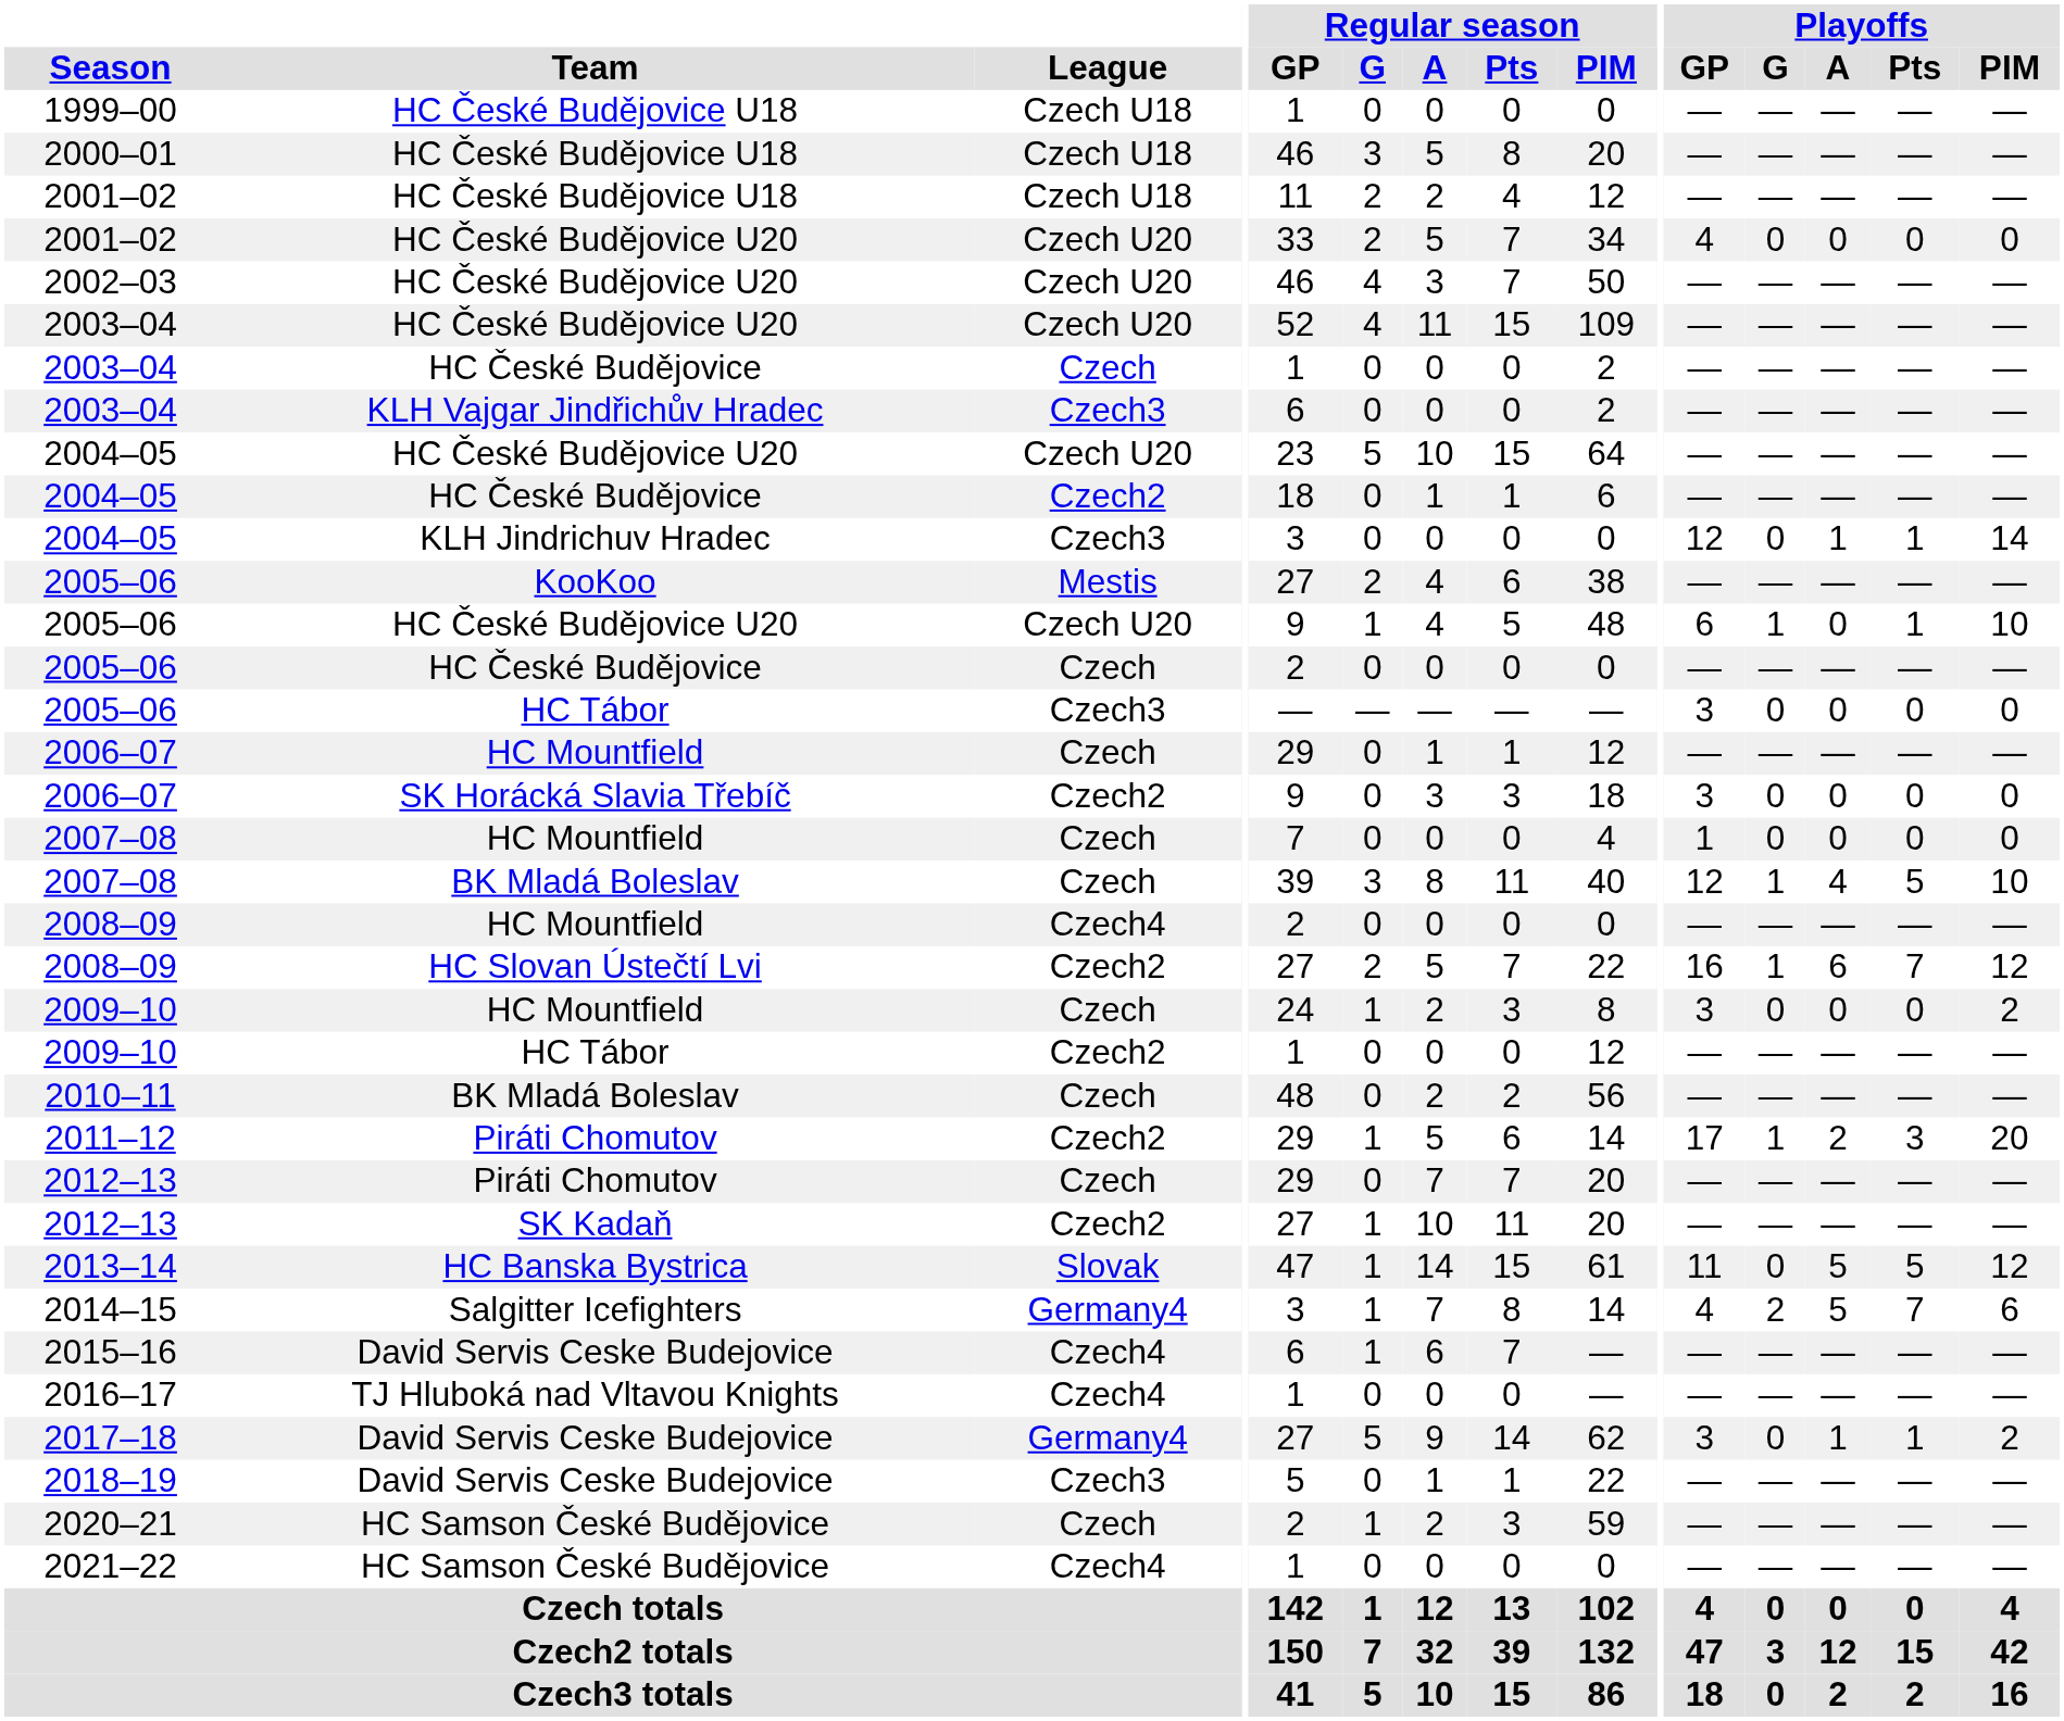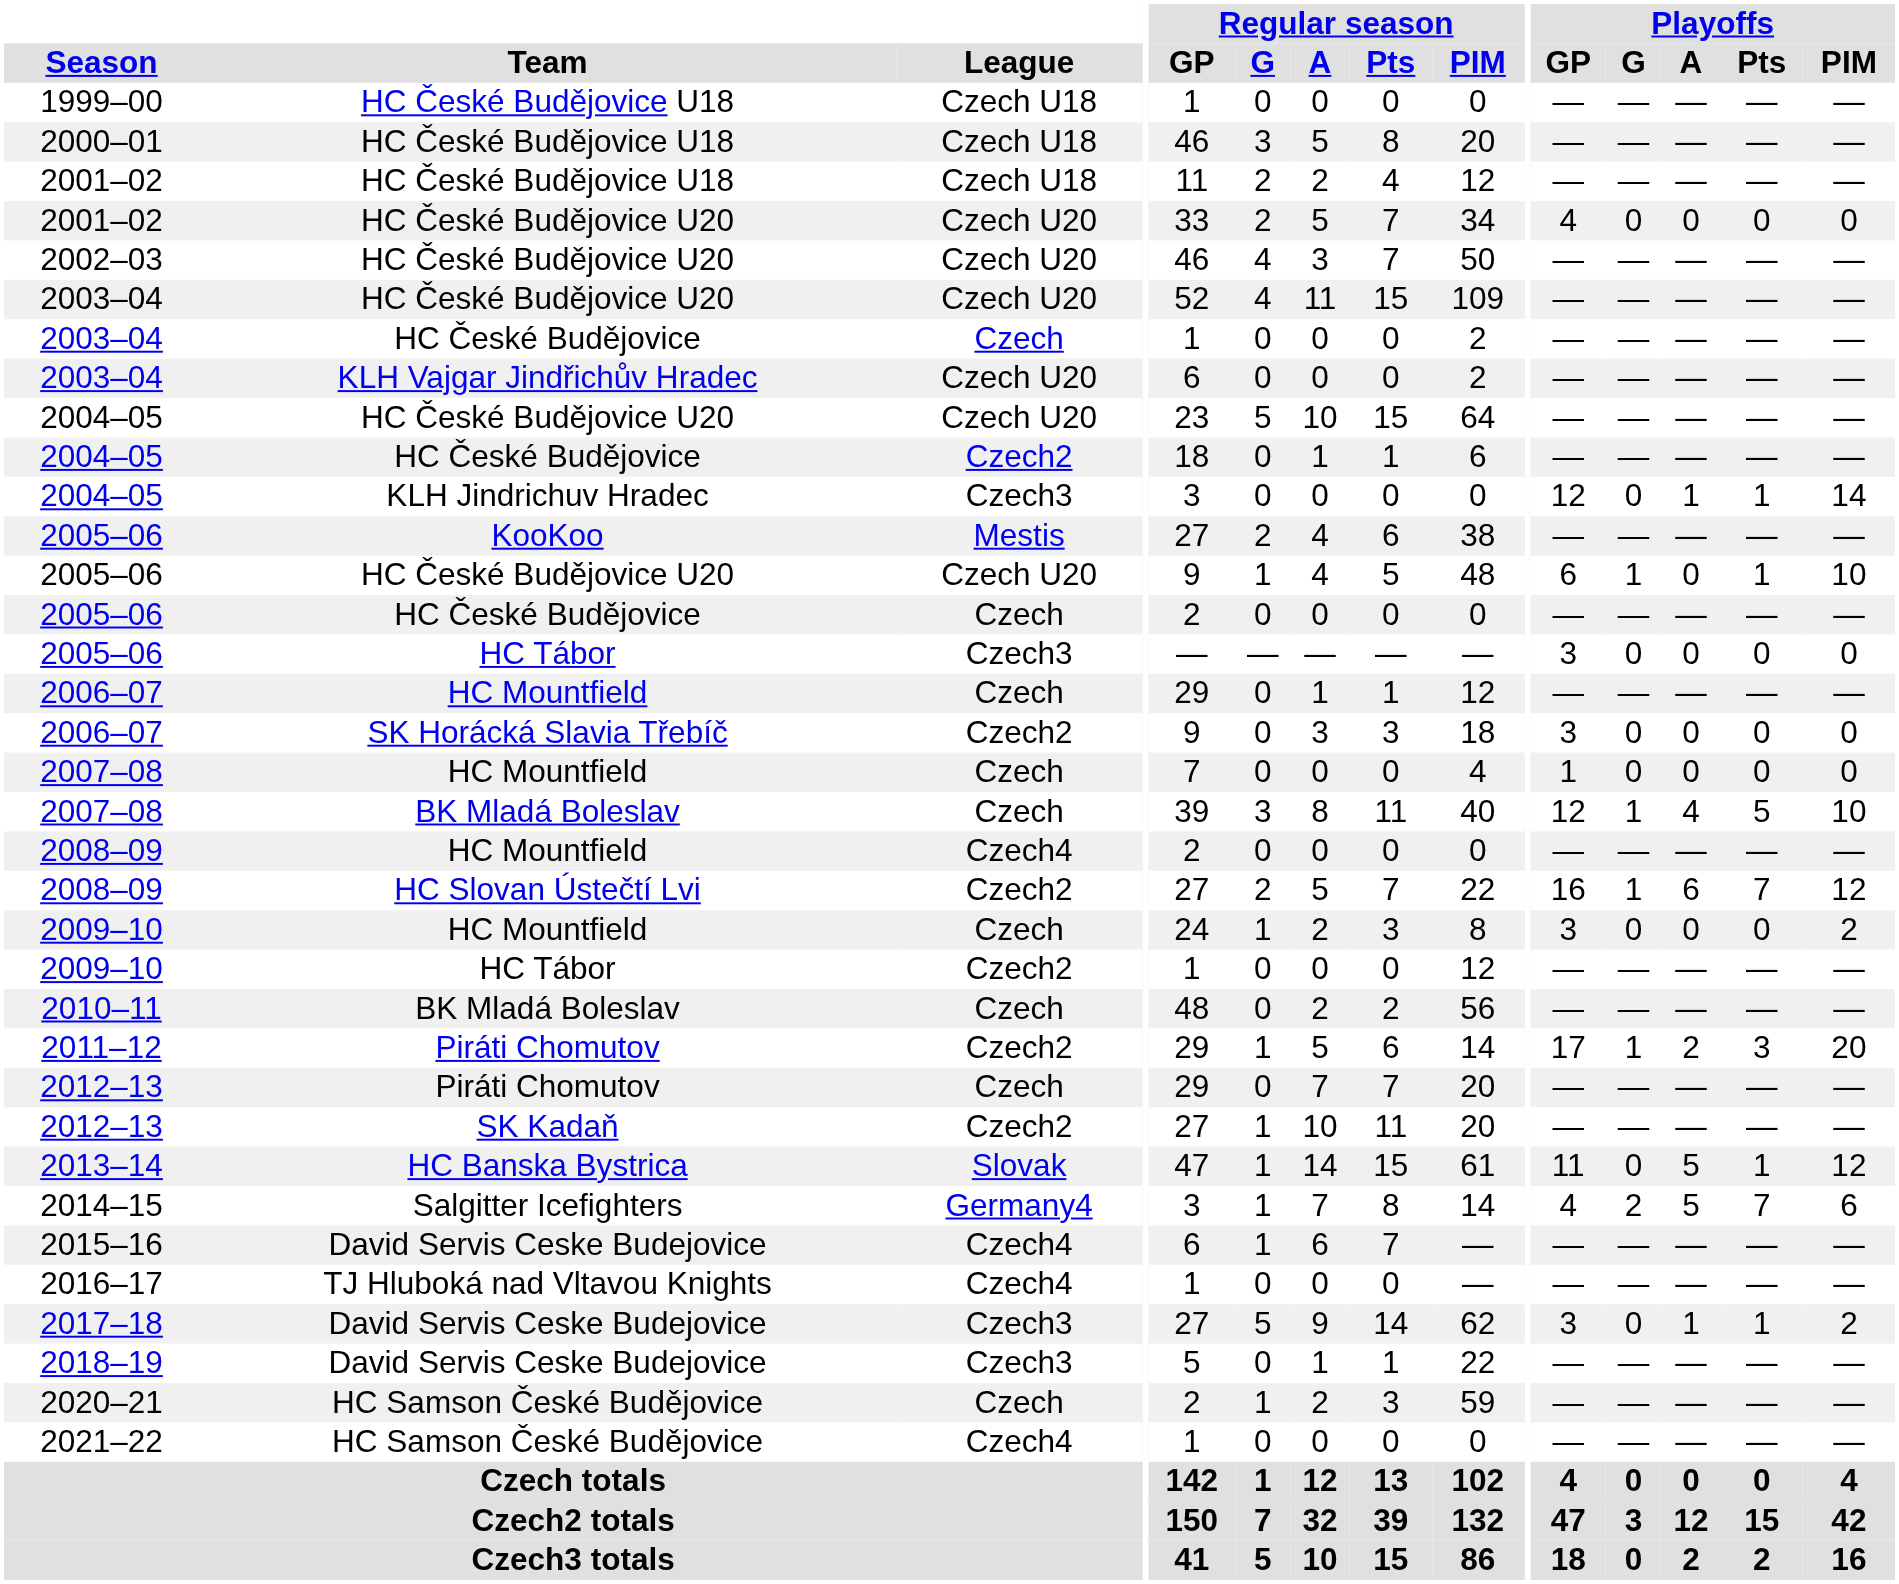2003–04 / KLH Vajgar Jindřichův Hradec | League: Czech3 -> Czech U20
2013–14 | Playoffs / Pts: 5 -> 1
2017–18 | League: Germany4 -> Czech3
